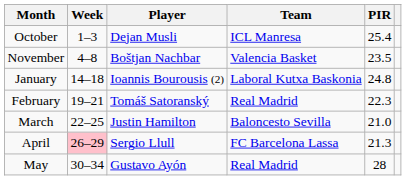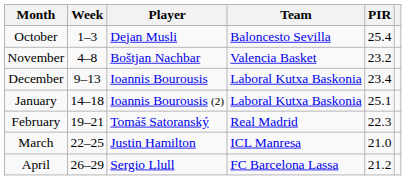October | Team: ICL Manresa -> Baloncesto Sevilla
November | PIR: 23.5 -> 23.2
+ row: December | 9–13 | Ioannis Bourousis | Laboral Kutxa Baskonia | 23.4
January | PIR: 24.8 -> 25.1
March | Team: Baloncesto Sevilla -> ICL Manresa
April | Week: pink background -> no background
April | PIR: 21.3 -> 21.2
- row: May | 30–34 | Gustavo Ayón | Real Madrid | 28
